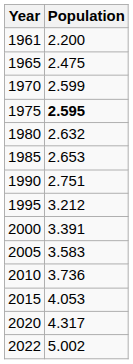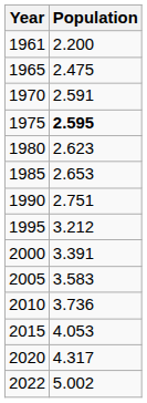1970 | Population: 2.599 -> 2.591
1980 | Population: 2.632 -> 2.623
